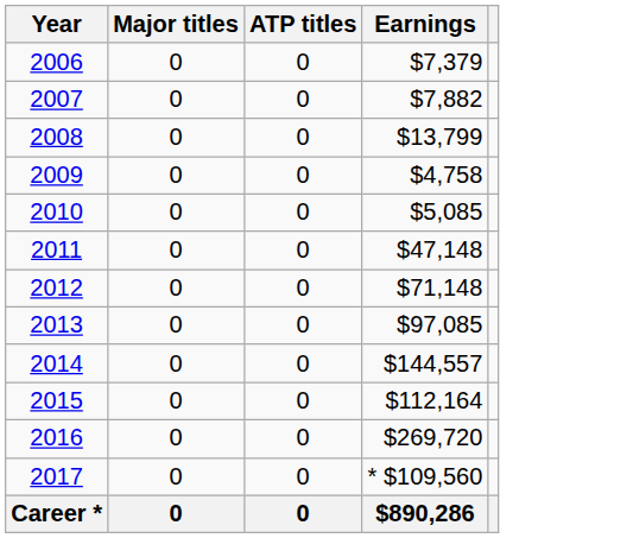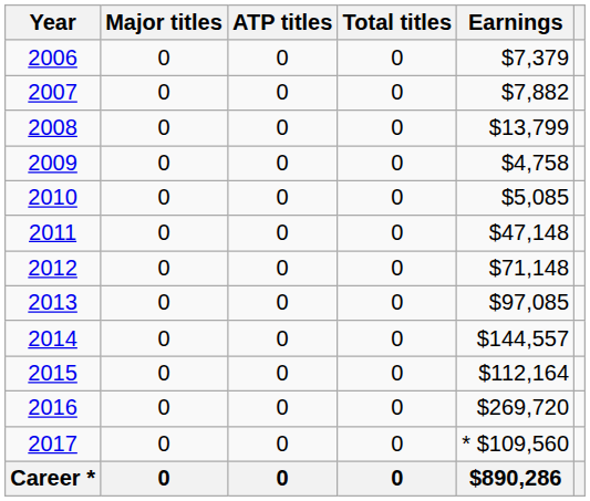+ column: Total titles | 0 | 0 | 0 | 0 | 0 | 0 | 0 | 0 | 0 | 0 | 0 | 0 | 0
